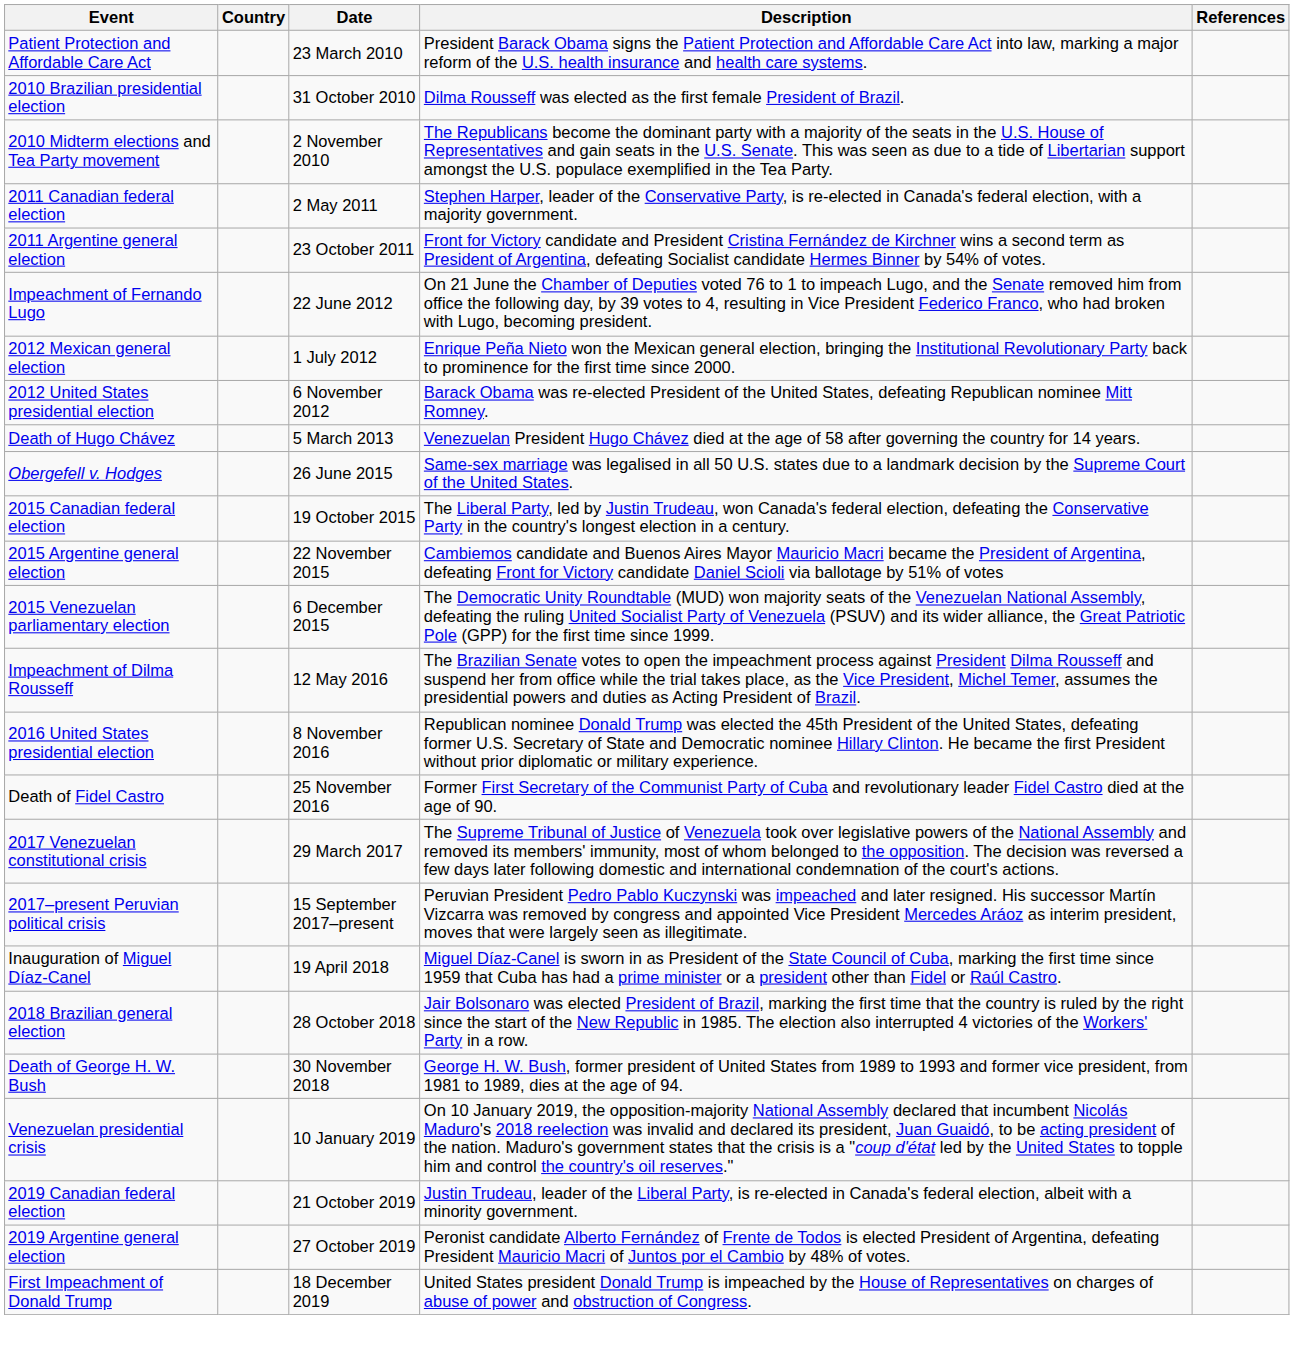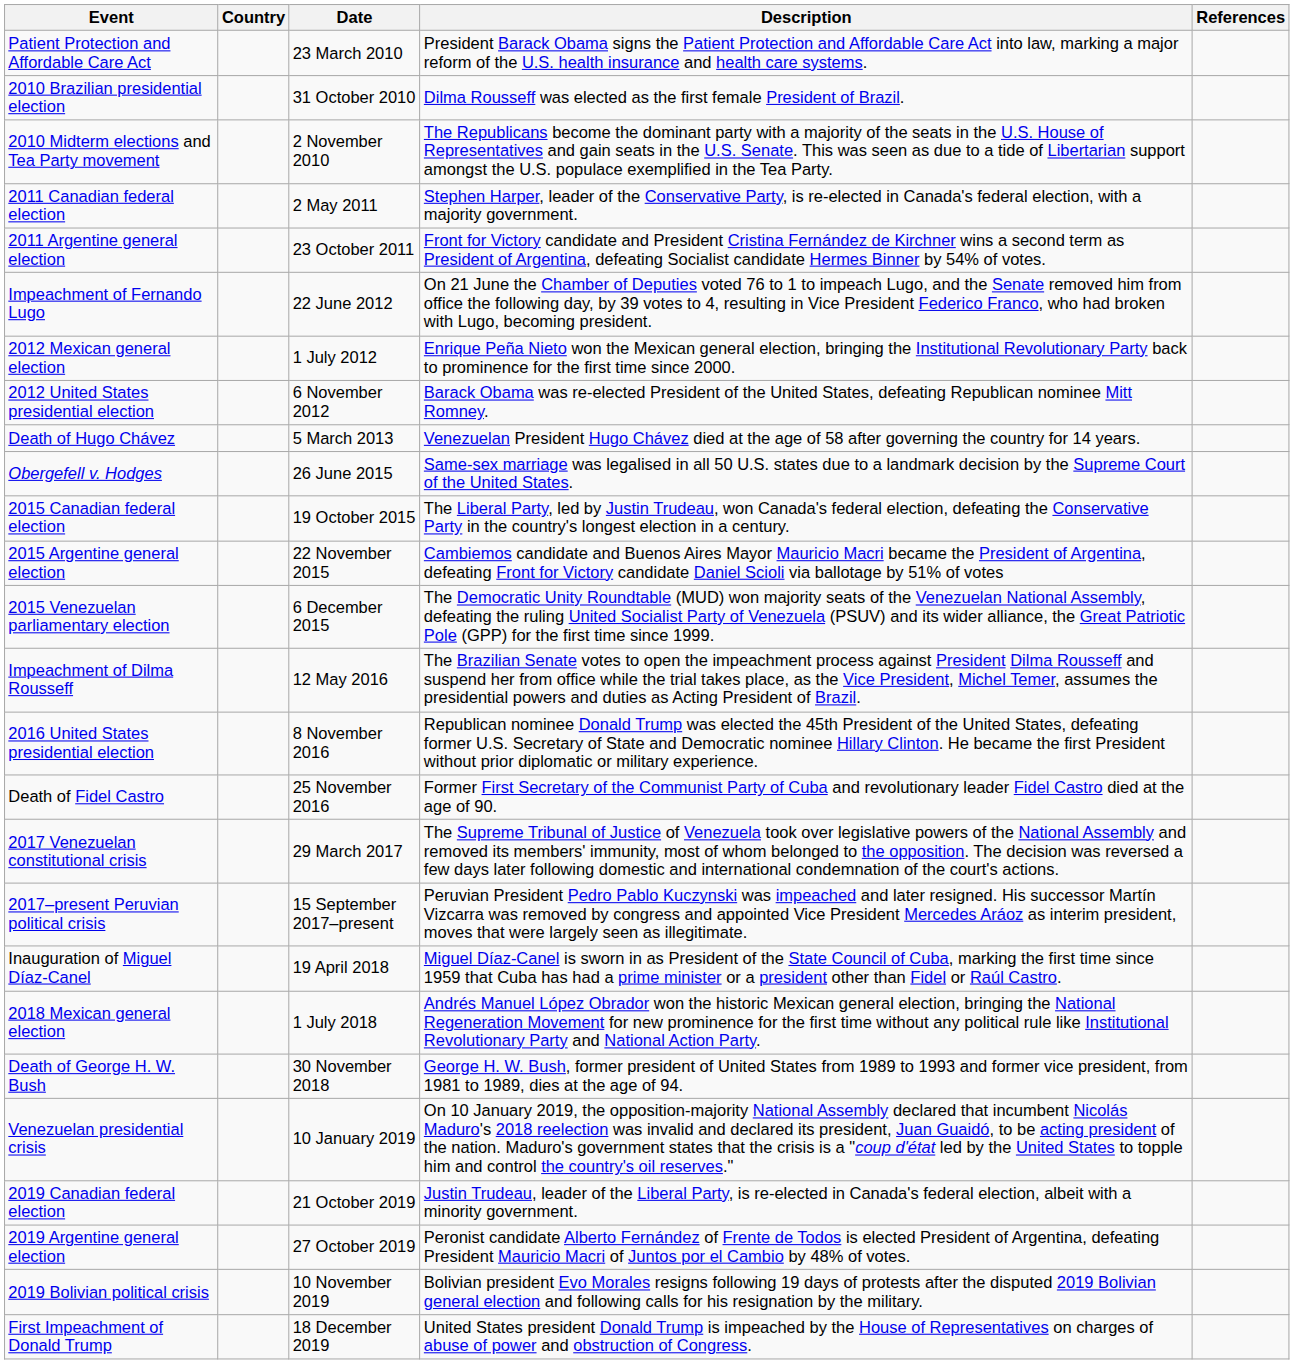+ row: 2018 Mexican general election | 1 July 2018 | Andrés Manuel López Obrador won the historic Mexican general election, bringing the National Regeneration Movement for new prominence for the first time without any political rule like Institutional Revolutionary Party and National Action Party.
- row: 2018 Brazilian general election | 28 October 2018 | Jair Bolsonaro was elected President of Brazil, marking the first time that the country is ruled by the right since the start of the New Republic in 1985. The election also interrupted 4 victories of the Workers' Party in a row.
+ row: 2019 Bolivian political crisis | 10 November 2019 | Bolivian president Evo Morales resigns following 19 days of protests after the disputed 2019 Bolivian general election and following calls for his resignation by the military.
